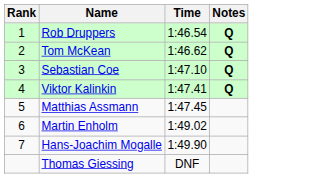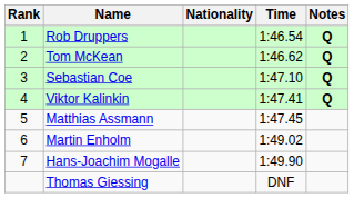+ column: Nationality
